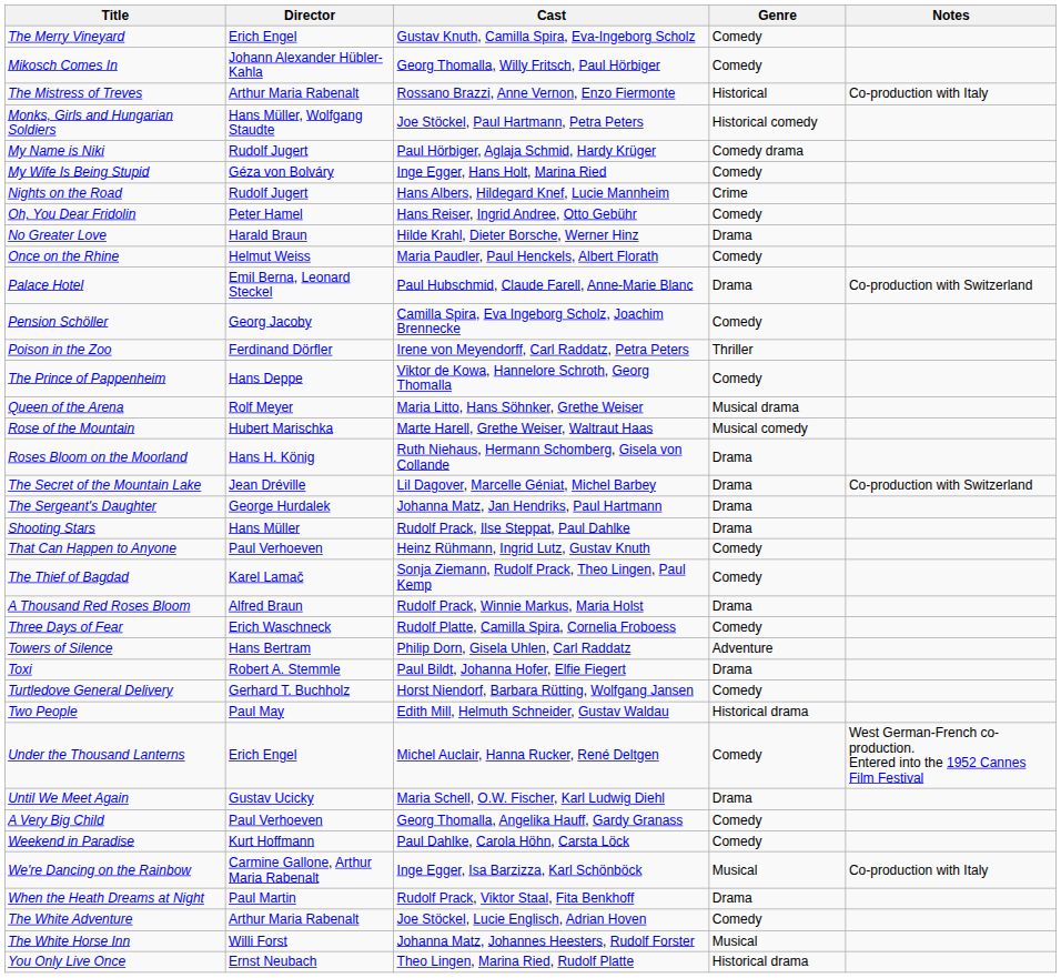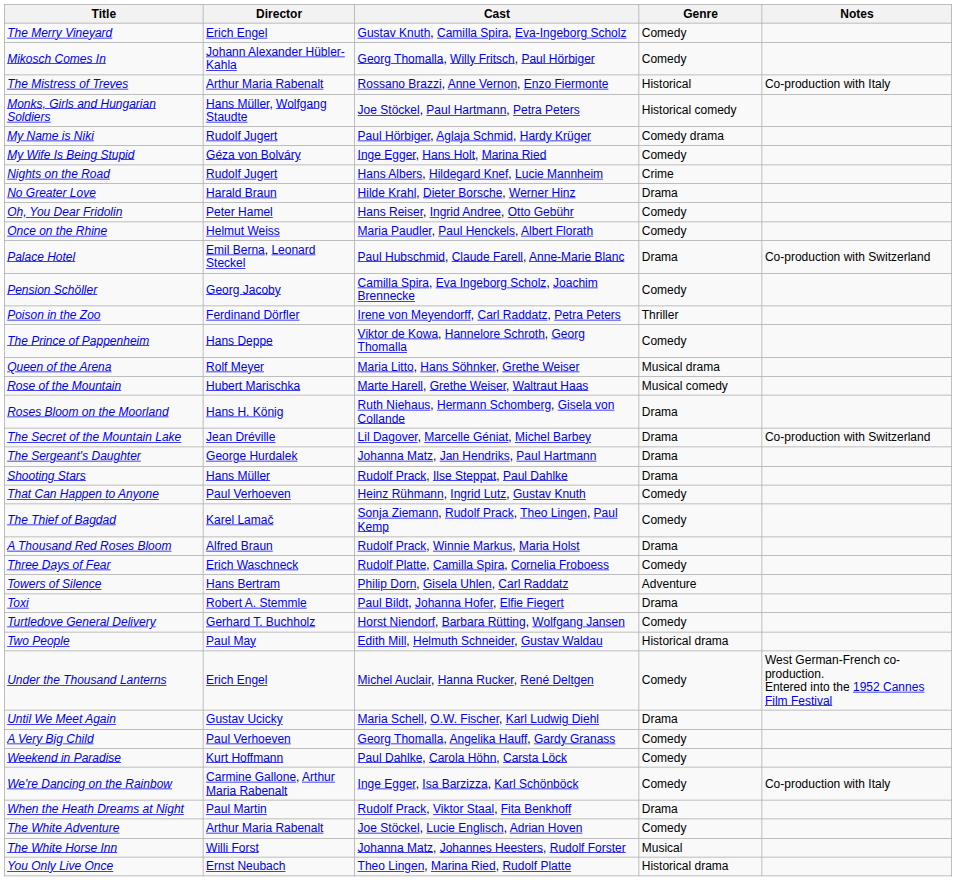rows swapped: No Greater Love <-> Oh, You Dear Fridolin
We're Dancing on the Rainbow | Genre: Musical -> Comedy
